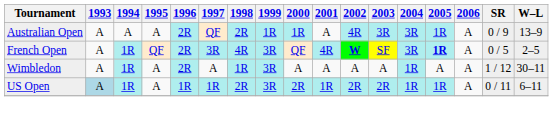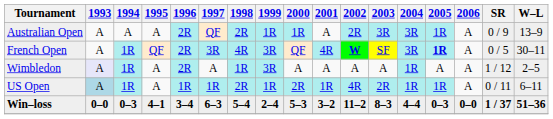Australian Open | 2002: 4R -> 2R
French Open | W–L: 2–5 -> 30–11
Wimbledon | 1993: no background -> lavender background
Wimbledon | W–L: 30–11 -> 2–5
US Open | 1999: 3R -> 1R
US Open | 2002: 2R -> 4R
+ row: Win–loss | 0–0 | 0–3 | 4–1 | 3–4 | 6–3 | 5–4 | 2–4 | 5–3 | 3–2 | 11–2 | 8–3 | 4–4 | 0–3 | 0–0 | 1 / 37 | 51–36
